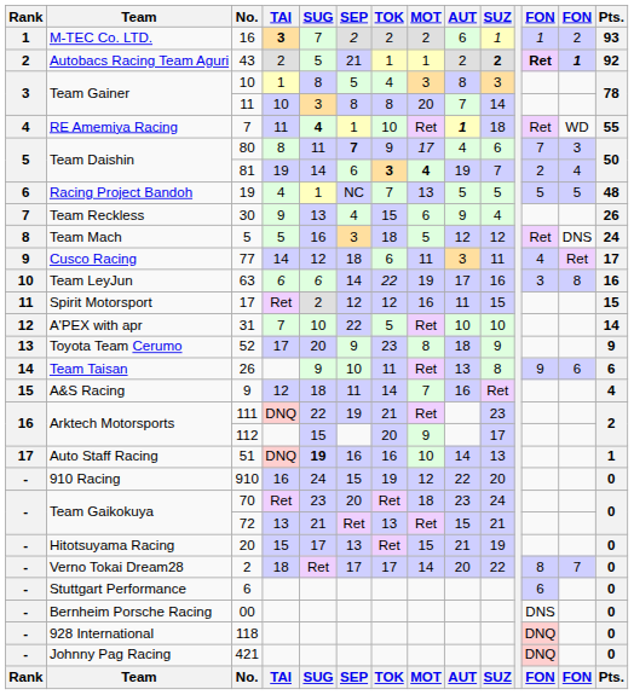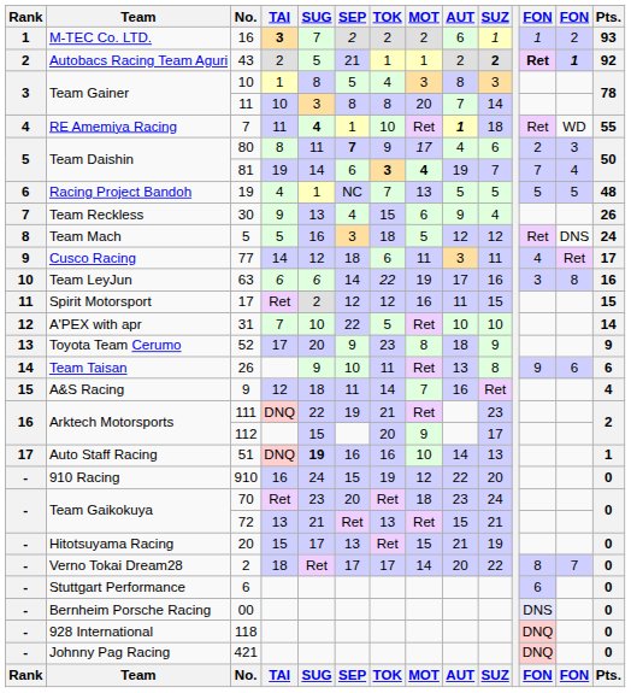80 | column 12: 7 -> 2
81 | column 12: 2 -> 7
00 | column 12: no background -> lavender background
